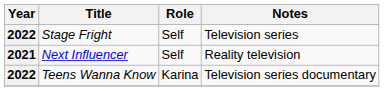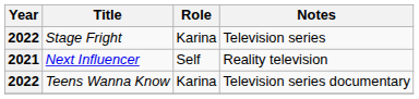Stage Fright | Role: Self -> Karina
